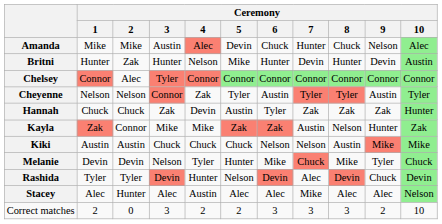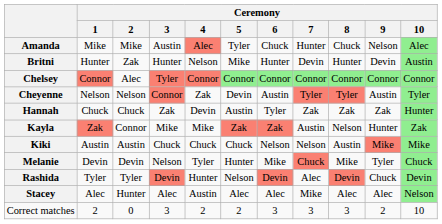Amanda | Ceremony / 5: Devin -> Tyler
Cheyenne | Ceremony / 5: Tyler -> Devin
